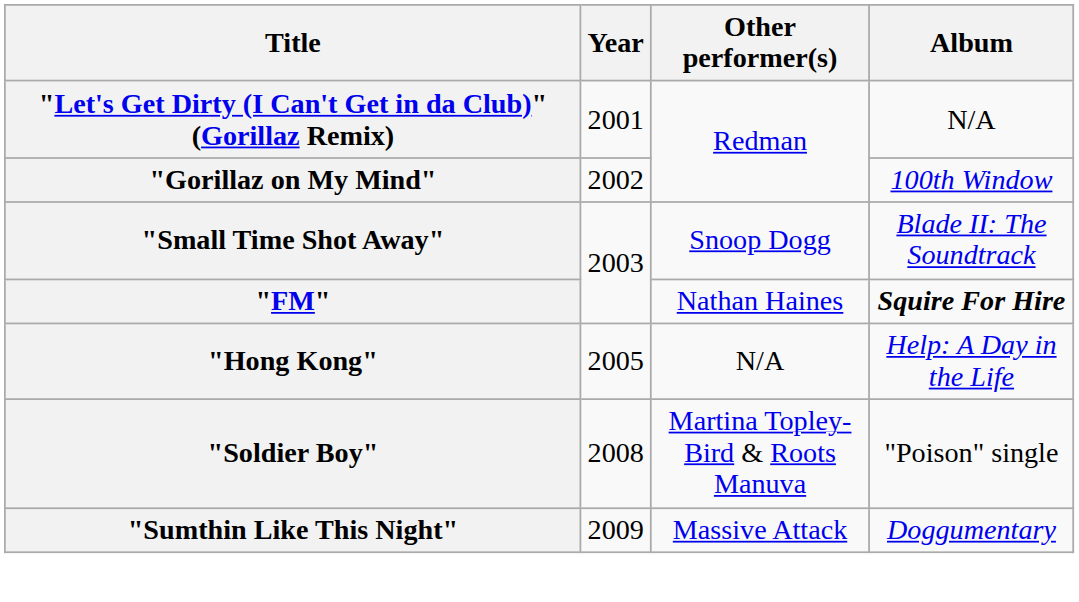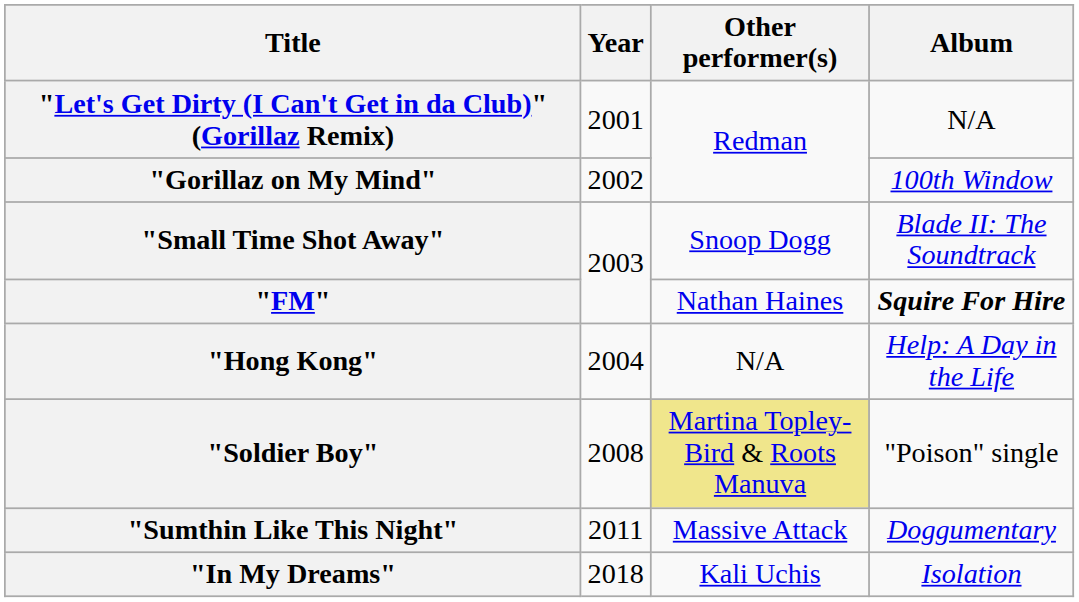"Hong Kong" | Year: 2005 -> 2004
"Soldier Boy" | Other performer(s): no background -> khaki background
"Sumthin Like This Night" | Year: 2009 -> 2011
+ row: "In My Dreams" | 2018 | Kali Uchis | Isolation
